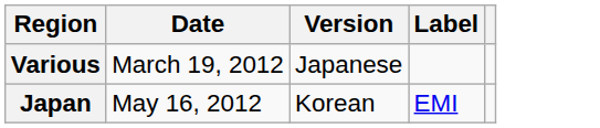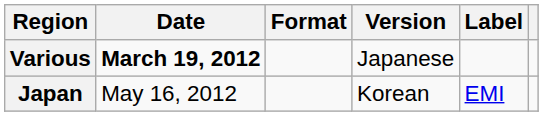+ column: Format
Various | Date: normal -> bold
